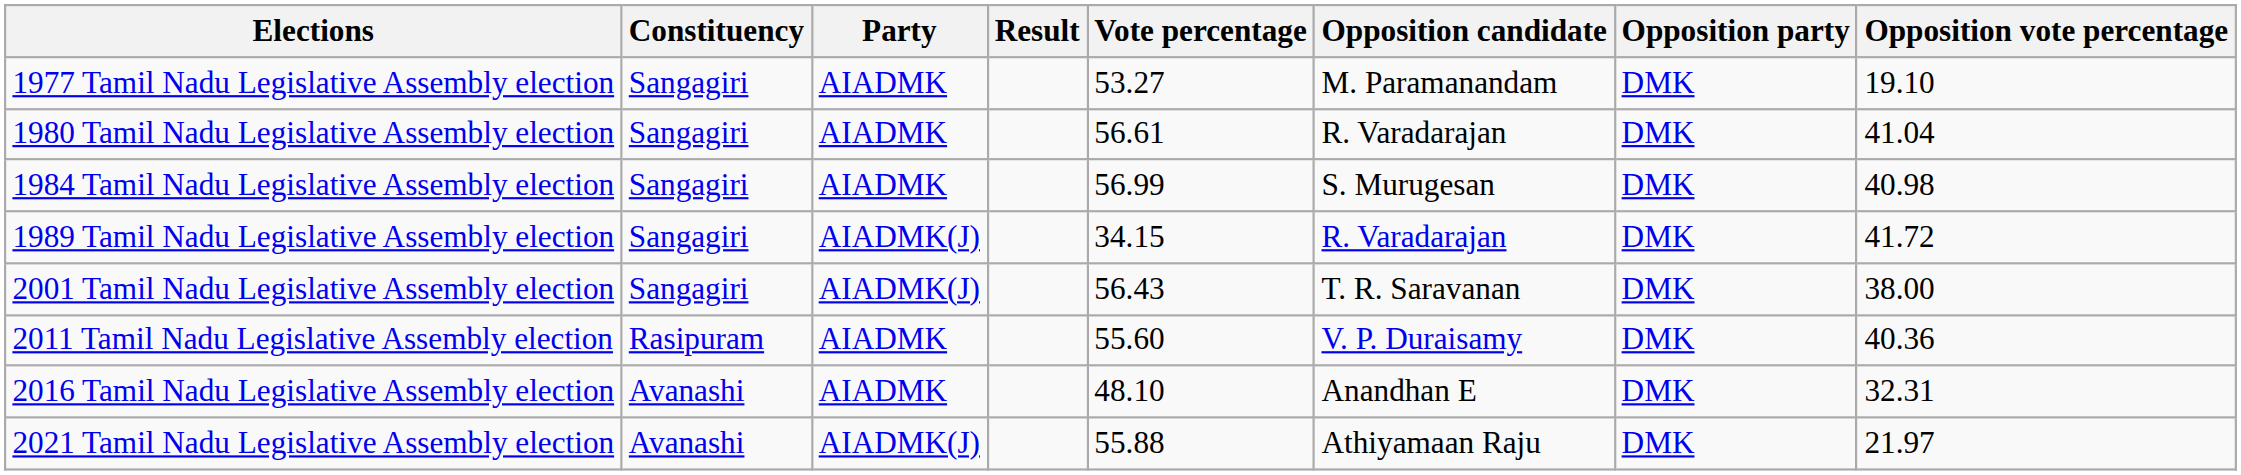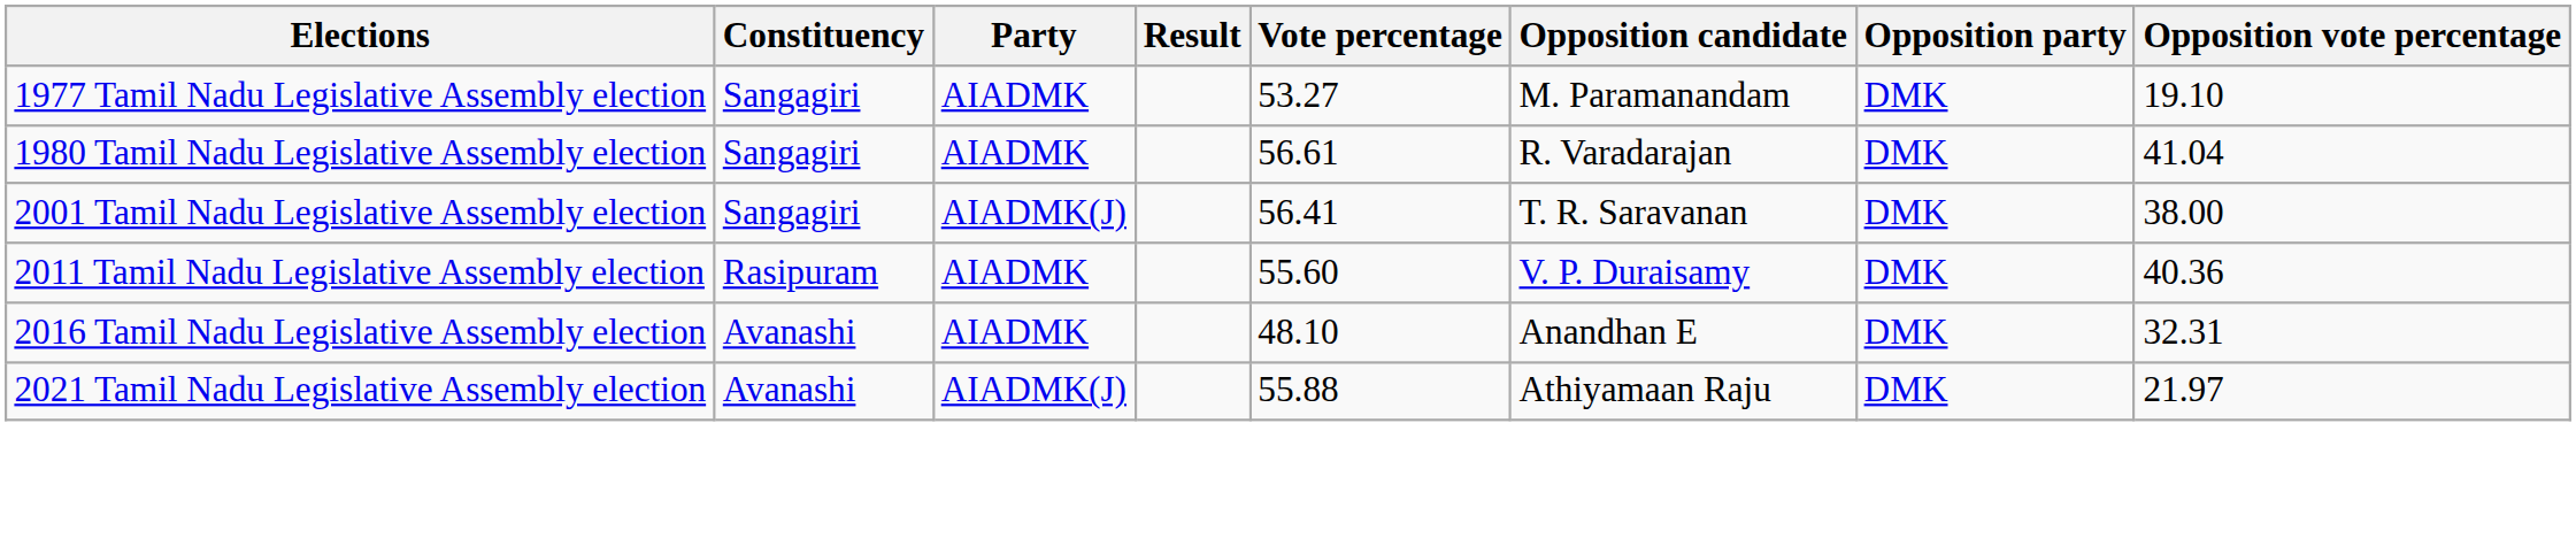- row: 1984 Tamil Nadu Legislative Assembly election | Sangagiri | AIADMK | 56.99 | S. Murugesan | DMK | 40.98
- row: 1989 Tamil Nadu Legislative Assembly election | Sangagiri | AIADMK(J) | 34.15 | R. Varadarajan | DMK | 41.72
2001 Tamil Nadu Legislative Assembly election | Vote percentage: 56.43 -> 56.41
